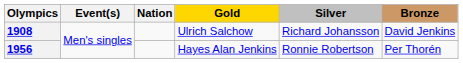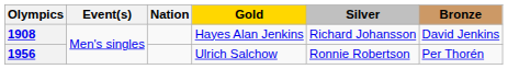1908 | Gold: Ulrich Salchow -> Hayes Alan Jenkins
1956 | Gold: Hayes Alan Jenkins -> Ulrich Salchow
